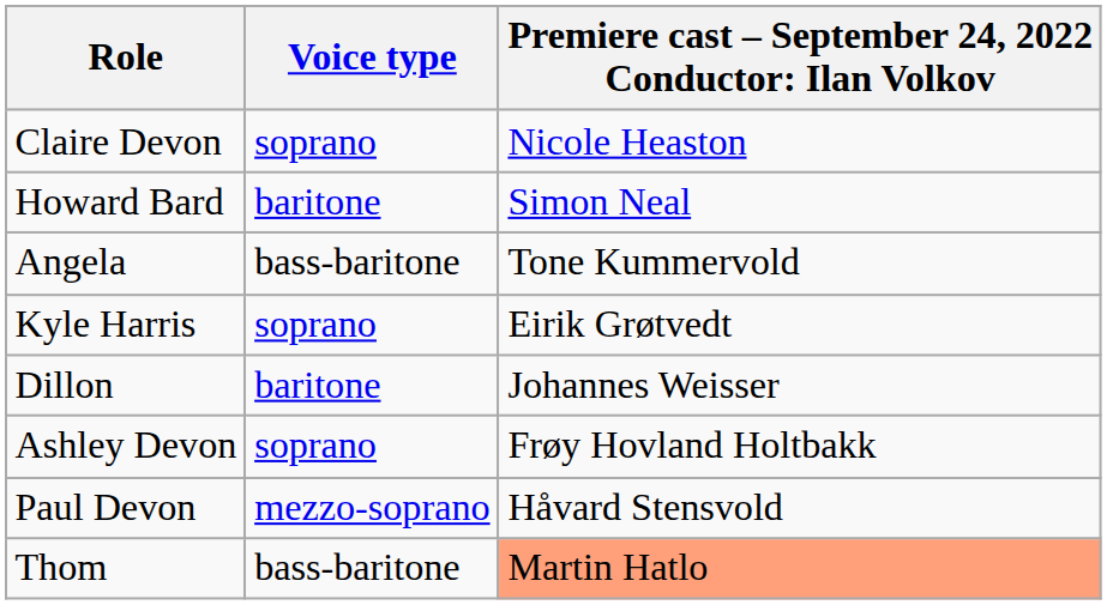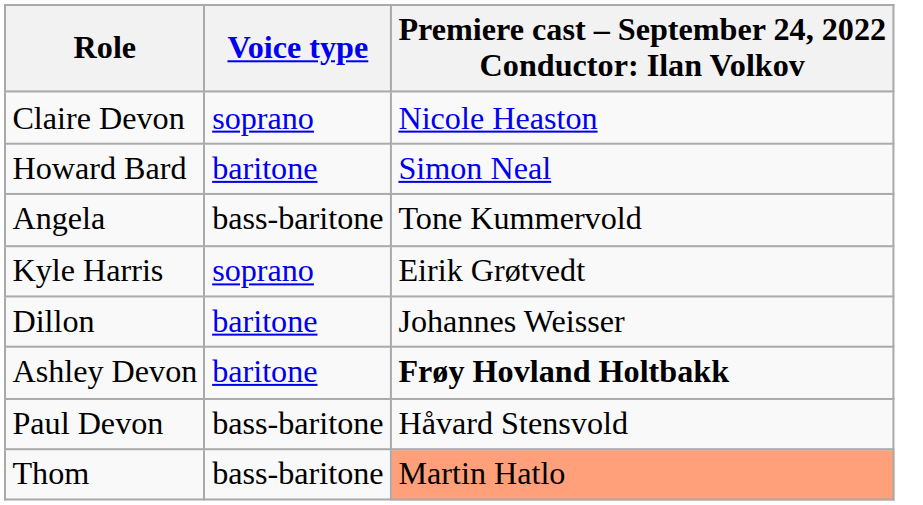Ashley Devon | Voice type: soprano -> baritone
Ashley Devon | column 3: normal -> bold
Paul Devon | Voice type: mezzo-soprano -> bass-baritone
